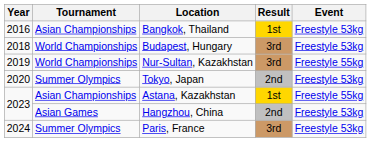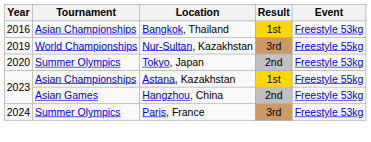- row: 2018 | World Championships | Budapest, Hungary | 3rd | Freestyle 53kg
